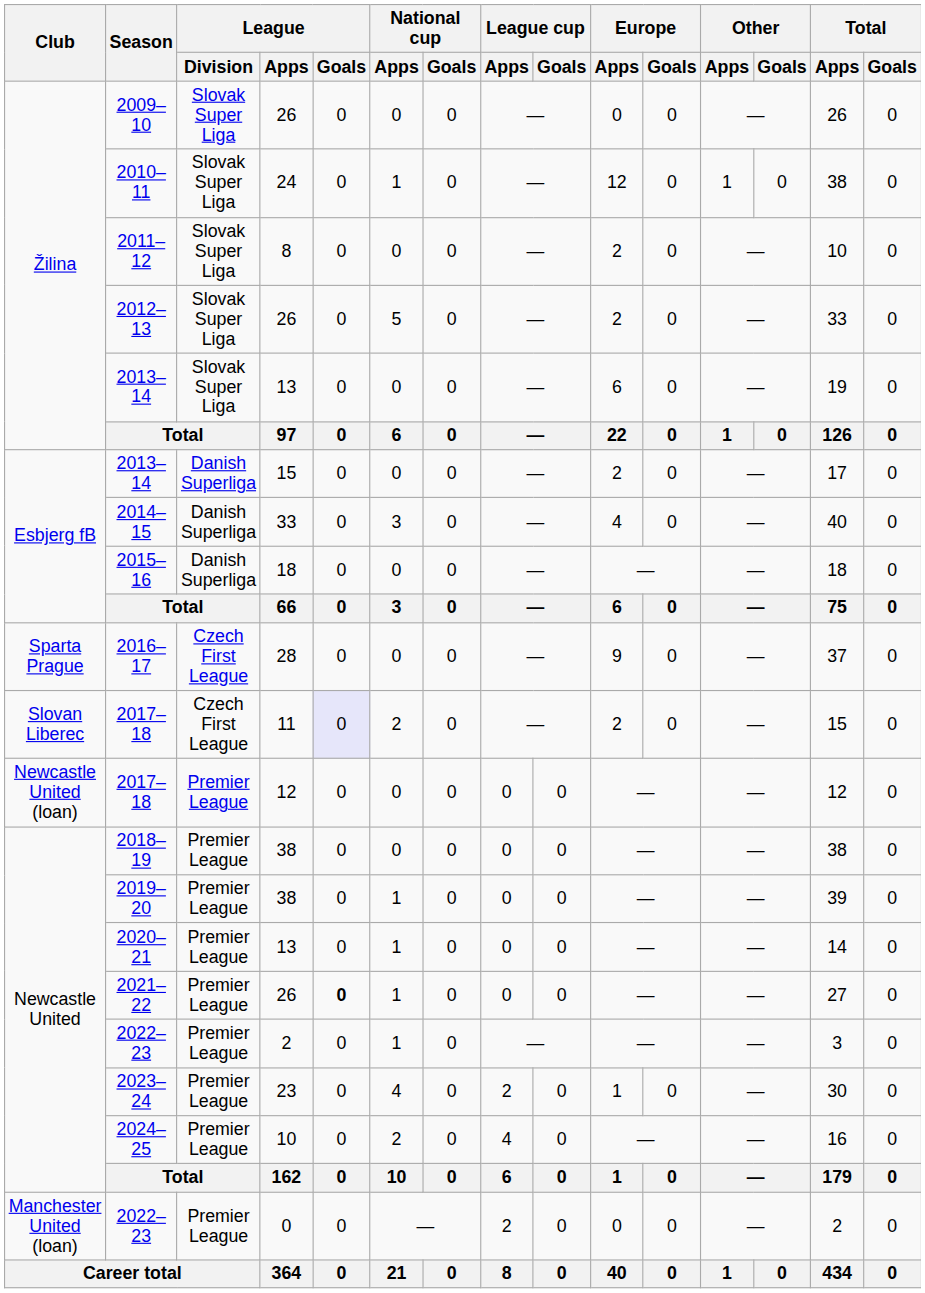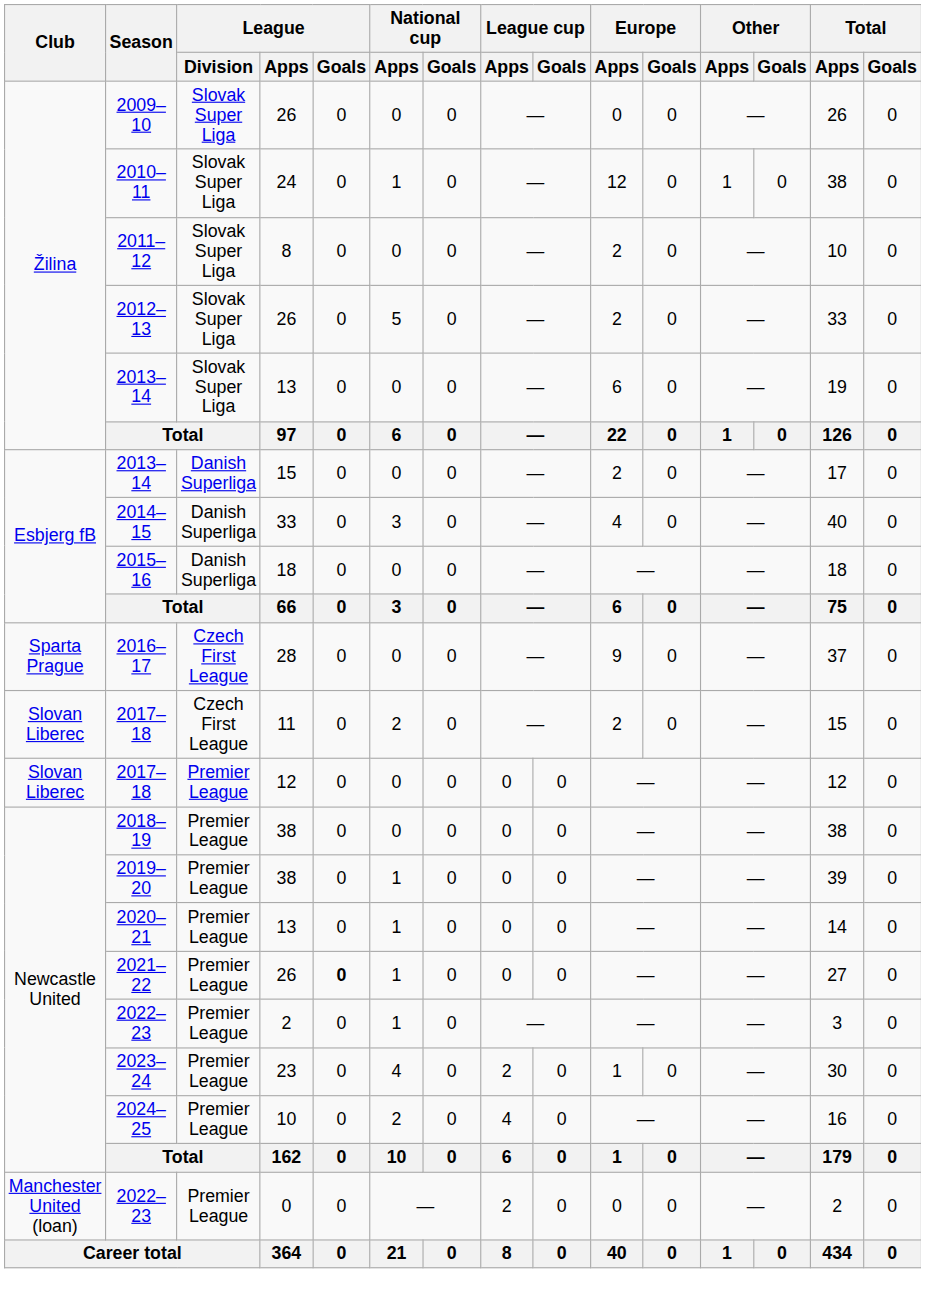2017–18 / 11 | League / Goals: lavender background -> no background
2017–18 / 12 | Club: Newcastle United (loan) -> Slovan Liberec
